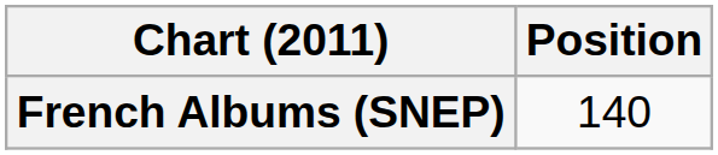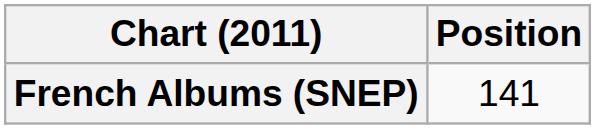French Albums (SNEP) | Position: 140 -> 141
